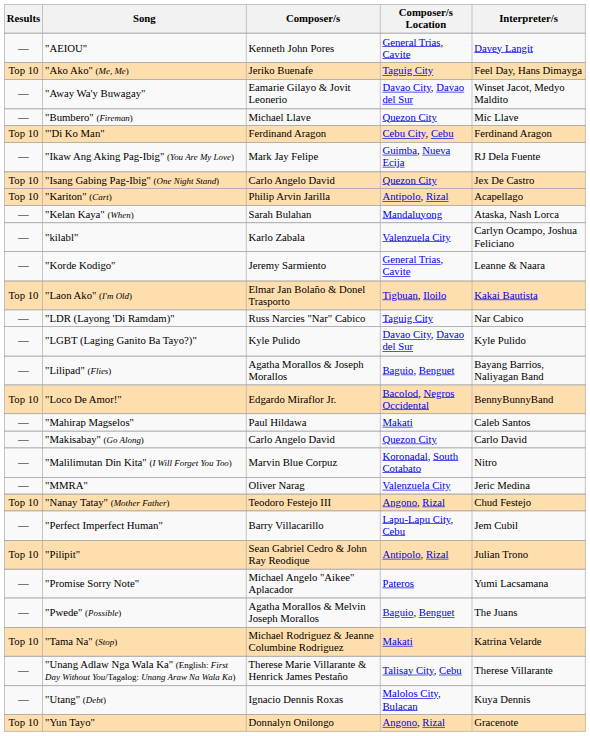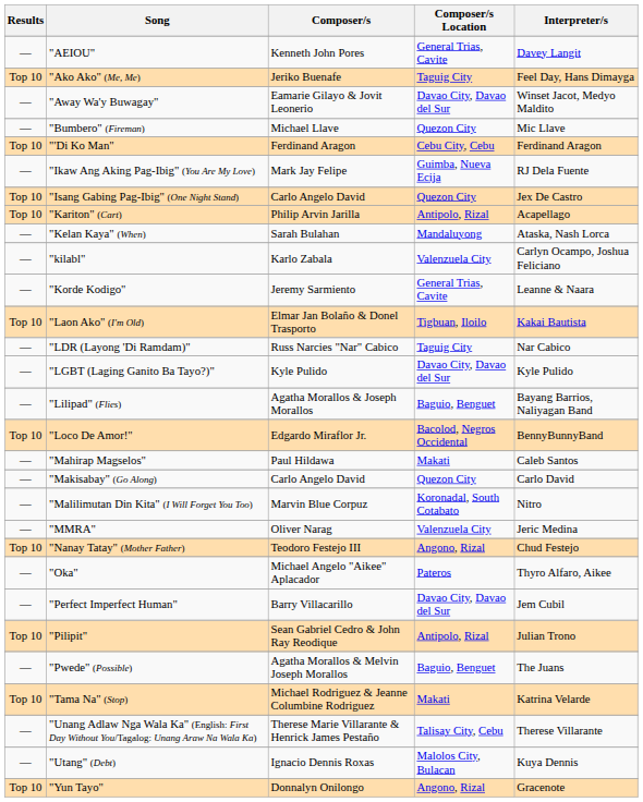+ row: — | "Oka" | Michael Angelo "Aikee" Aplacador | Pateros | Thyro Alfaro, Aikee
"Perfect Imperfect Human" | Composer/s Location: Lapu-Lapu City, Cebu -> Davao City, Davao del Sur
- row: — | "Promise Sorry Note" | Michael Angelo "Aikee" Aplacador | Pateros | Yumi Lacsamana
